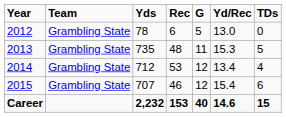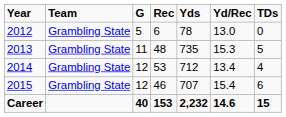columns swapped: G <-> Yds
